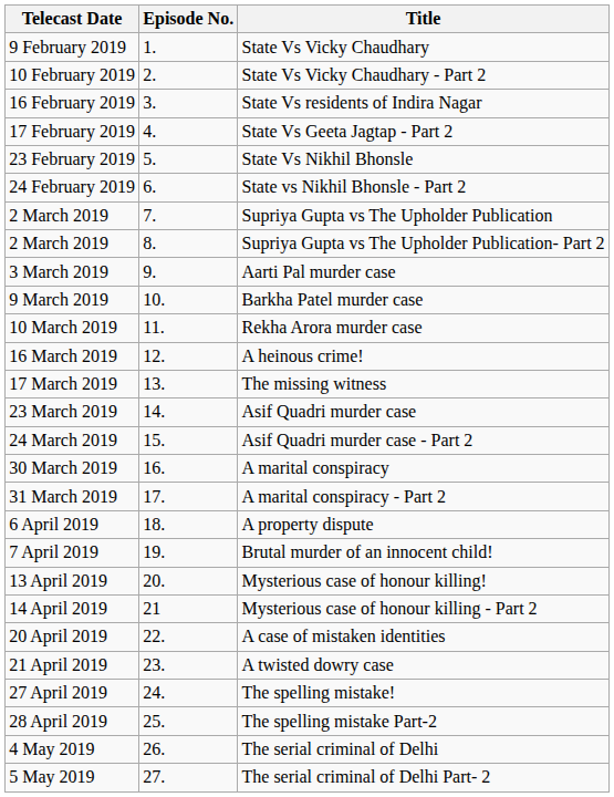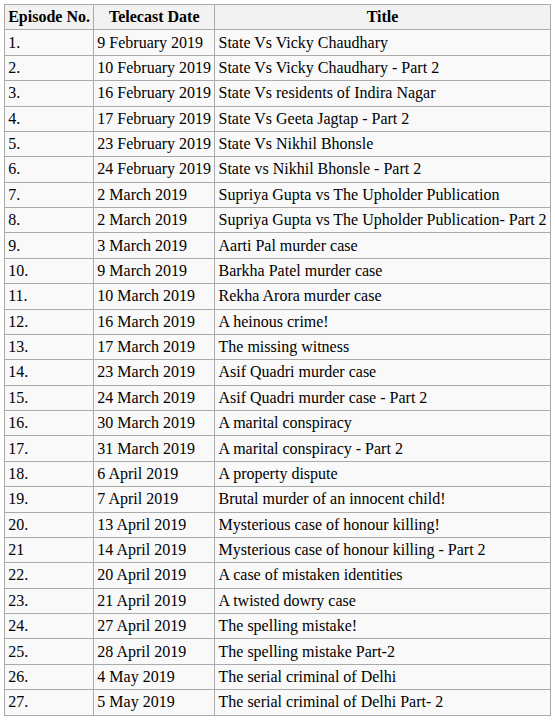columns swapped: Episode No. <-> Telecast Date
